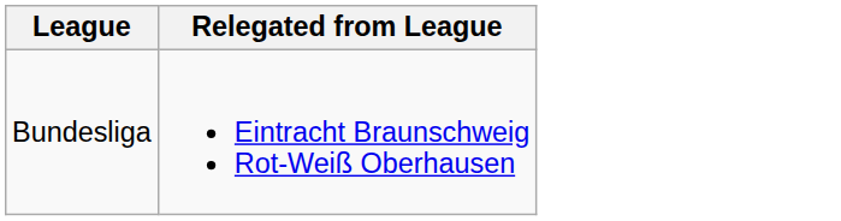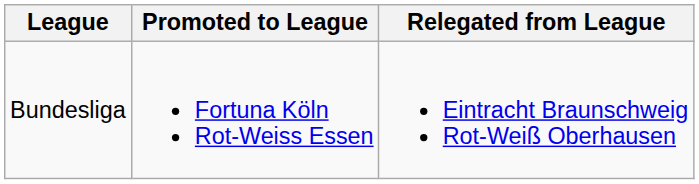+ column: Promoted to League | Fortuna Köln Rot-Weiss Essen
